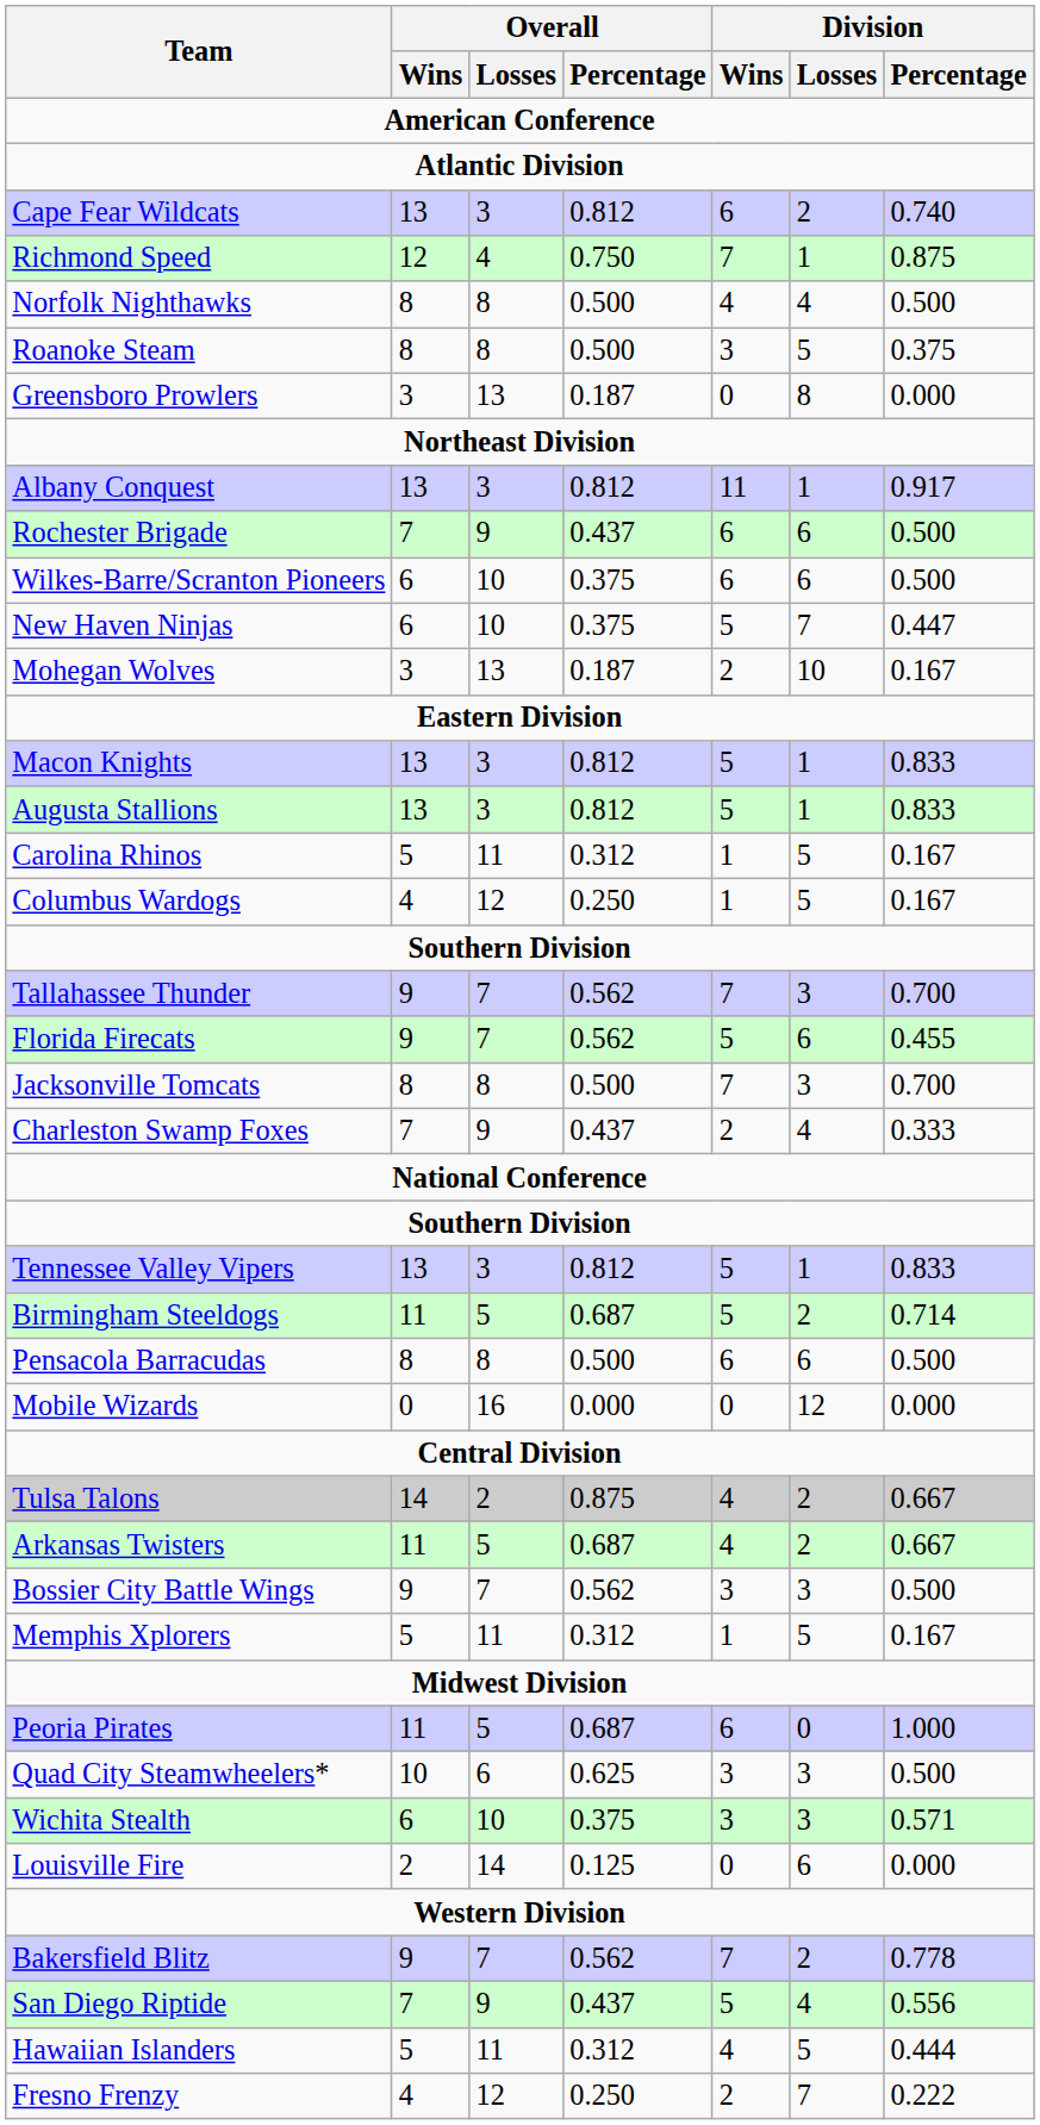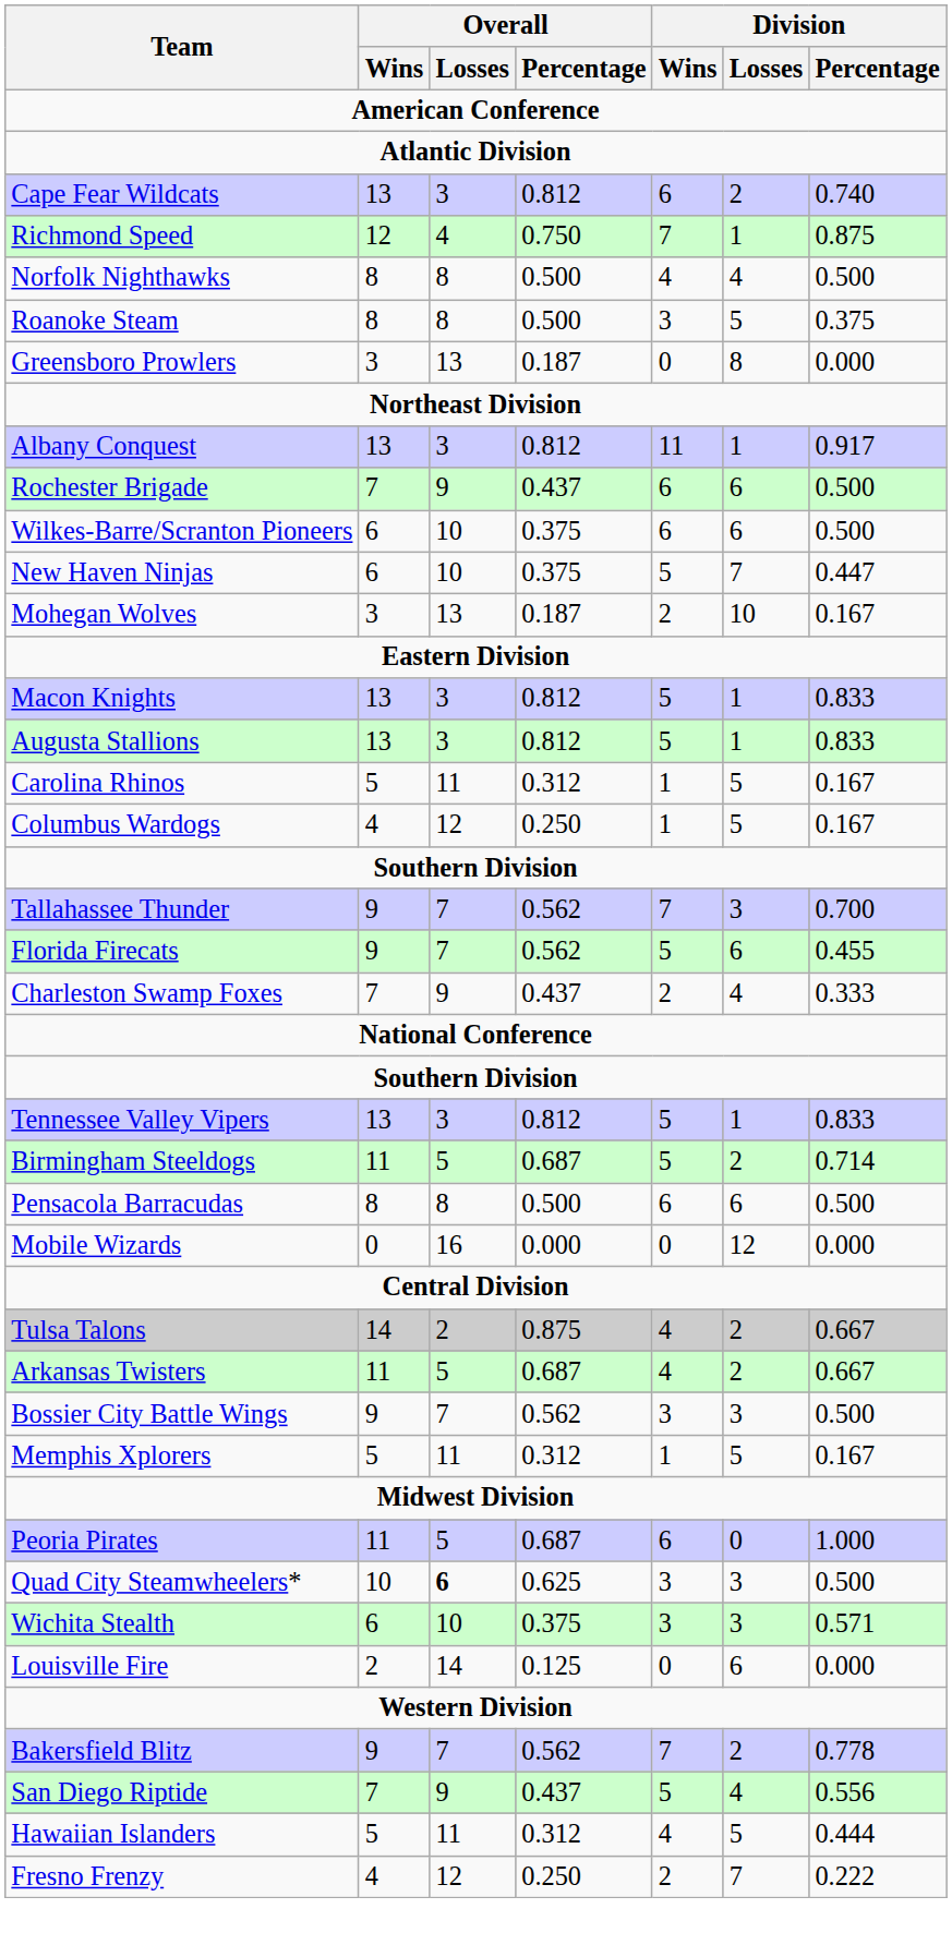- row: Jacksonville Tomcats | 8 | 8 | 0.500 | 7 | 3 | 0.700
Quad City Steamwheelers* | Overall / Losses: normal -> bold
